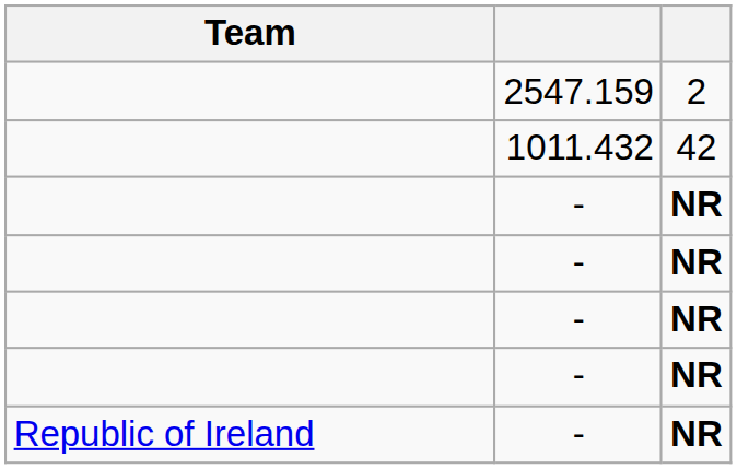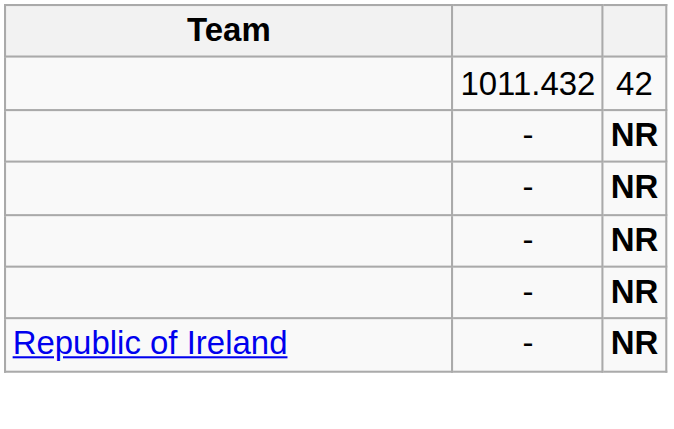- row: 2547.159 | 2
